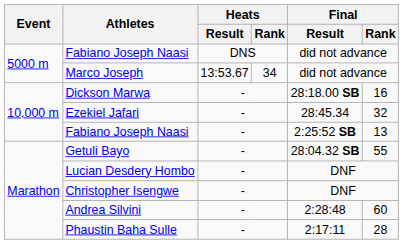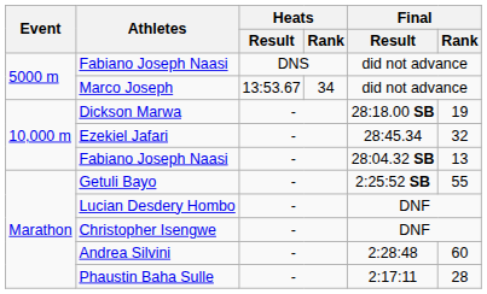Dickson Marwa | Final / Rank: 16 -> 19
10,000 m / Fabiano Joseph Naasi | Final / Result: 2:25:52 SB -> 28:04.32 SB
Getuli Bayo | Final / Result: 28:04.32 SB -> 2:25:52 SB
